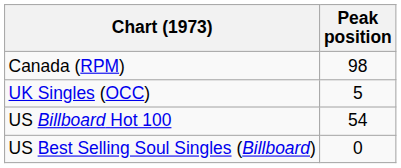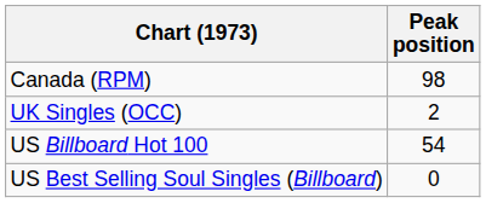UK Singles (OCC) | Peak position: 5 -> 2
